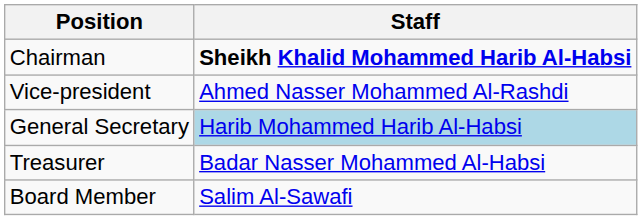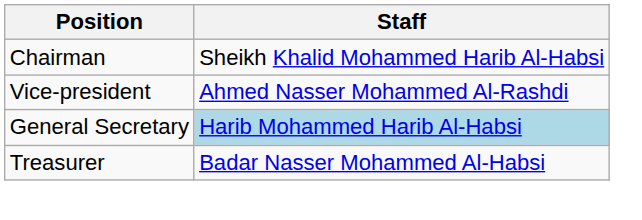Chairman | Staff: bold -> normal
- row: Board Member | Salim Al-Sawafi
